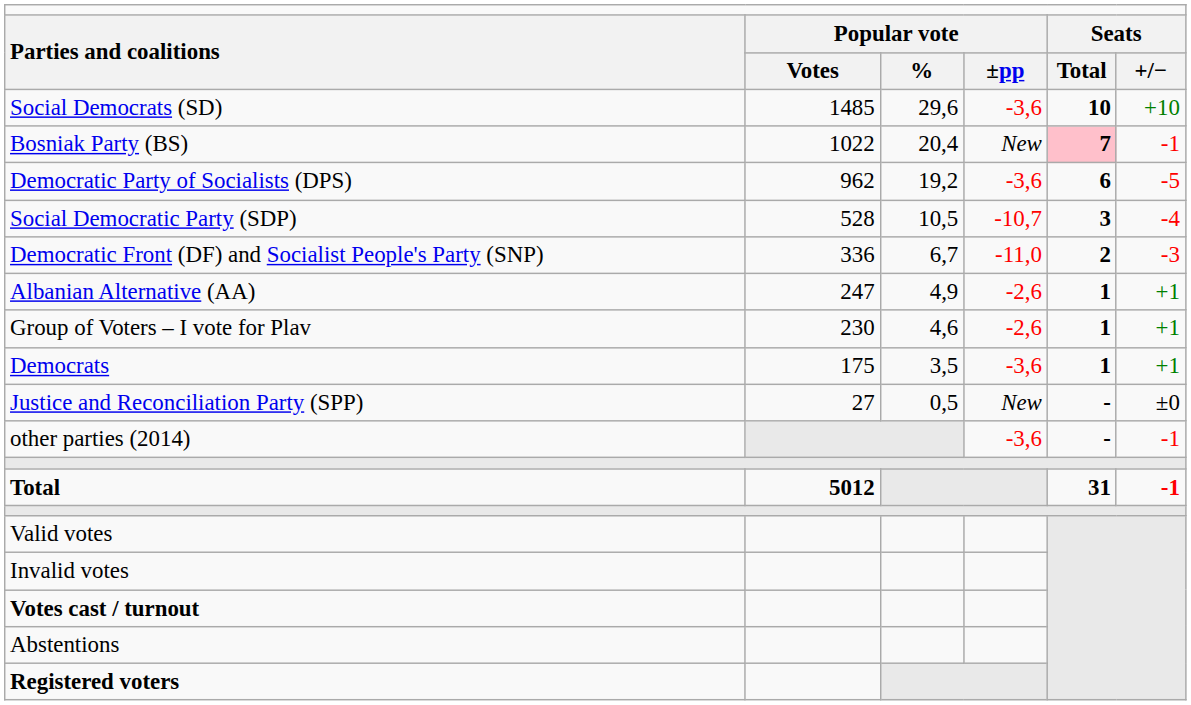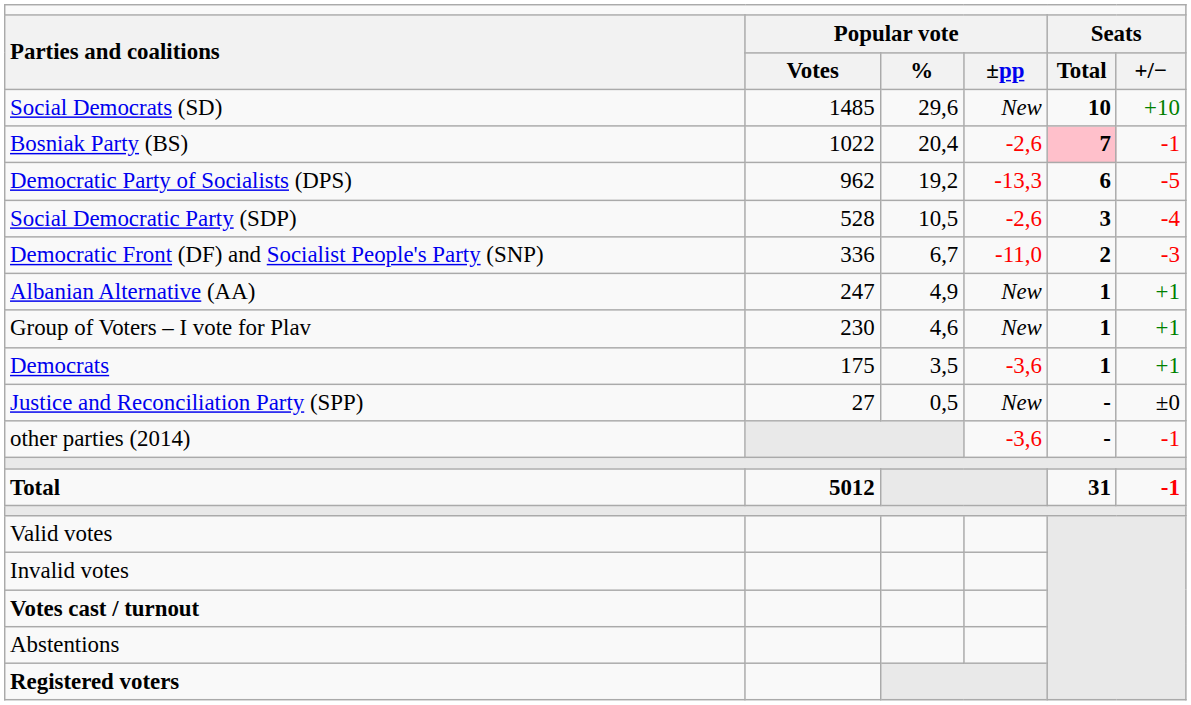Social Democrats (SD) | column 4: -3,6 -> New
Bosniak Party (BS) | column 4: New -> -2,6
Democratic Party of Socialists (DPS) | column 4: -3,6 -> -13,3
Social Democratic Party (SDP) | column 4: -10,7 -> -2,6
Albanian Alternative (AA) | column 4: -2,6 -> New
Group of Voters – I vote for Plav | column 4: -2,6 -> New
